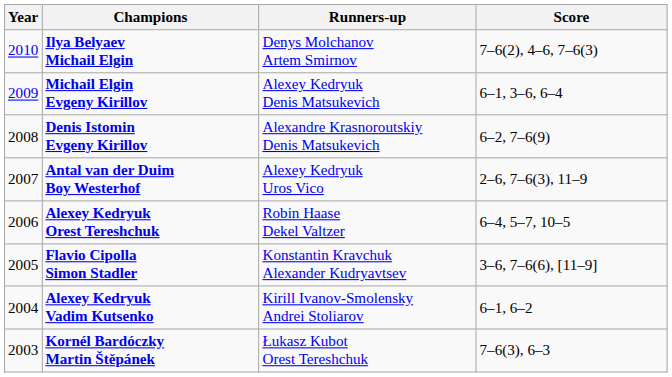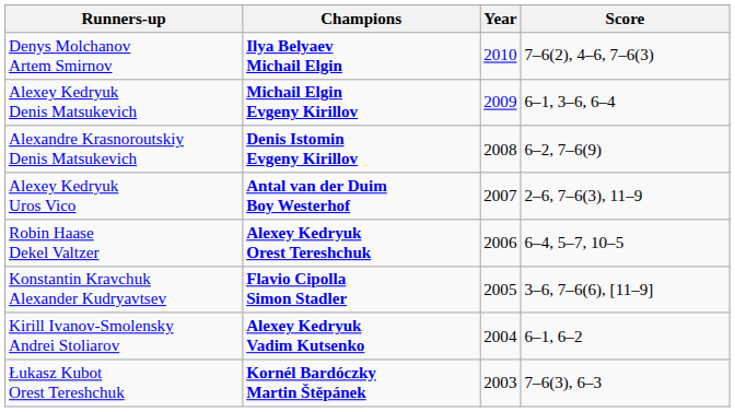columns swapped: Year <-> Runners-up
